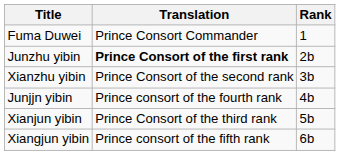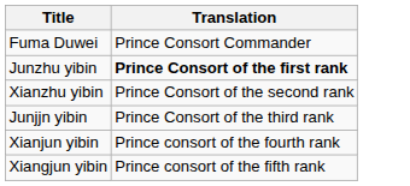- column: Rank | 1 | 2b | 3b | 4b | 5b | 6b
Junjjn yibin | Translation: Prince consort of the fourth rank -> Prince Consort of the third rank
Xianjun yibin | Translation: Prince Consort of the third rank -> Prince consort of the fourth rank
